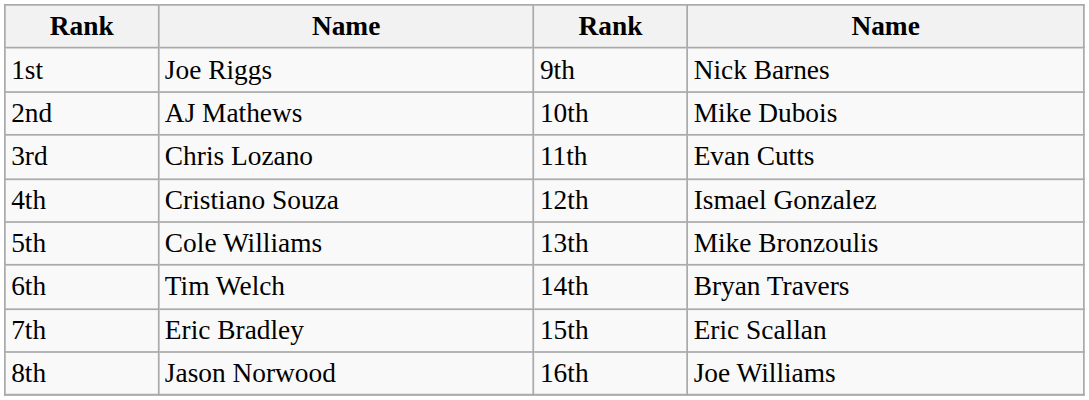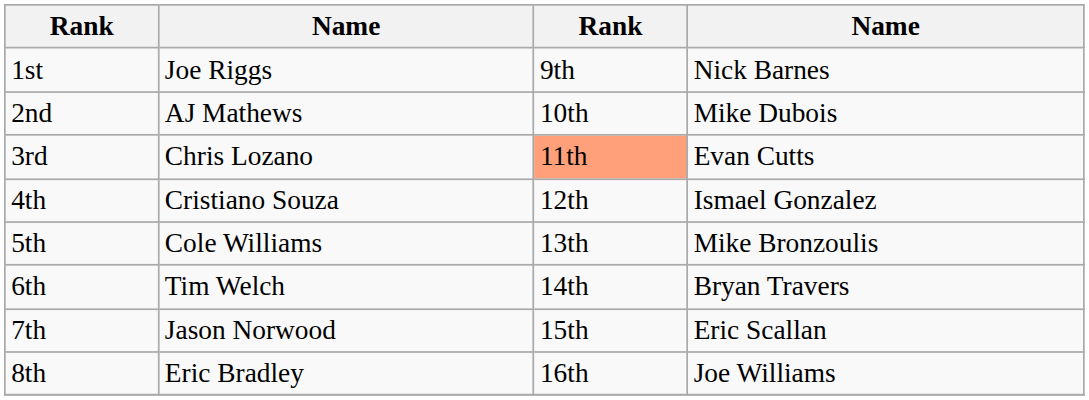3rd | column 3: no background -> lightsalmon background
7th | column 2: Eric Bradley -> Jason Norwood
8th | column 2: Jason Norwood -> Eric Bradley
